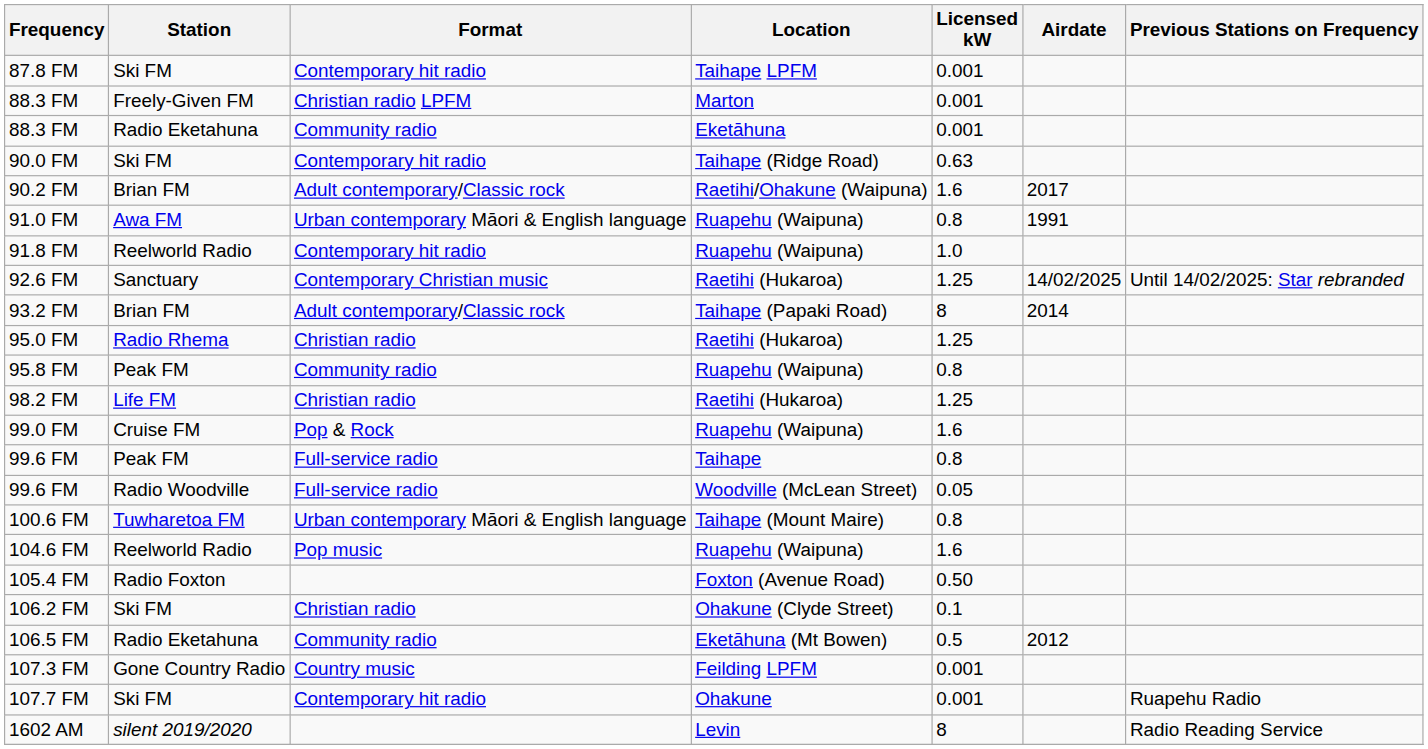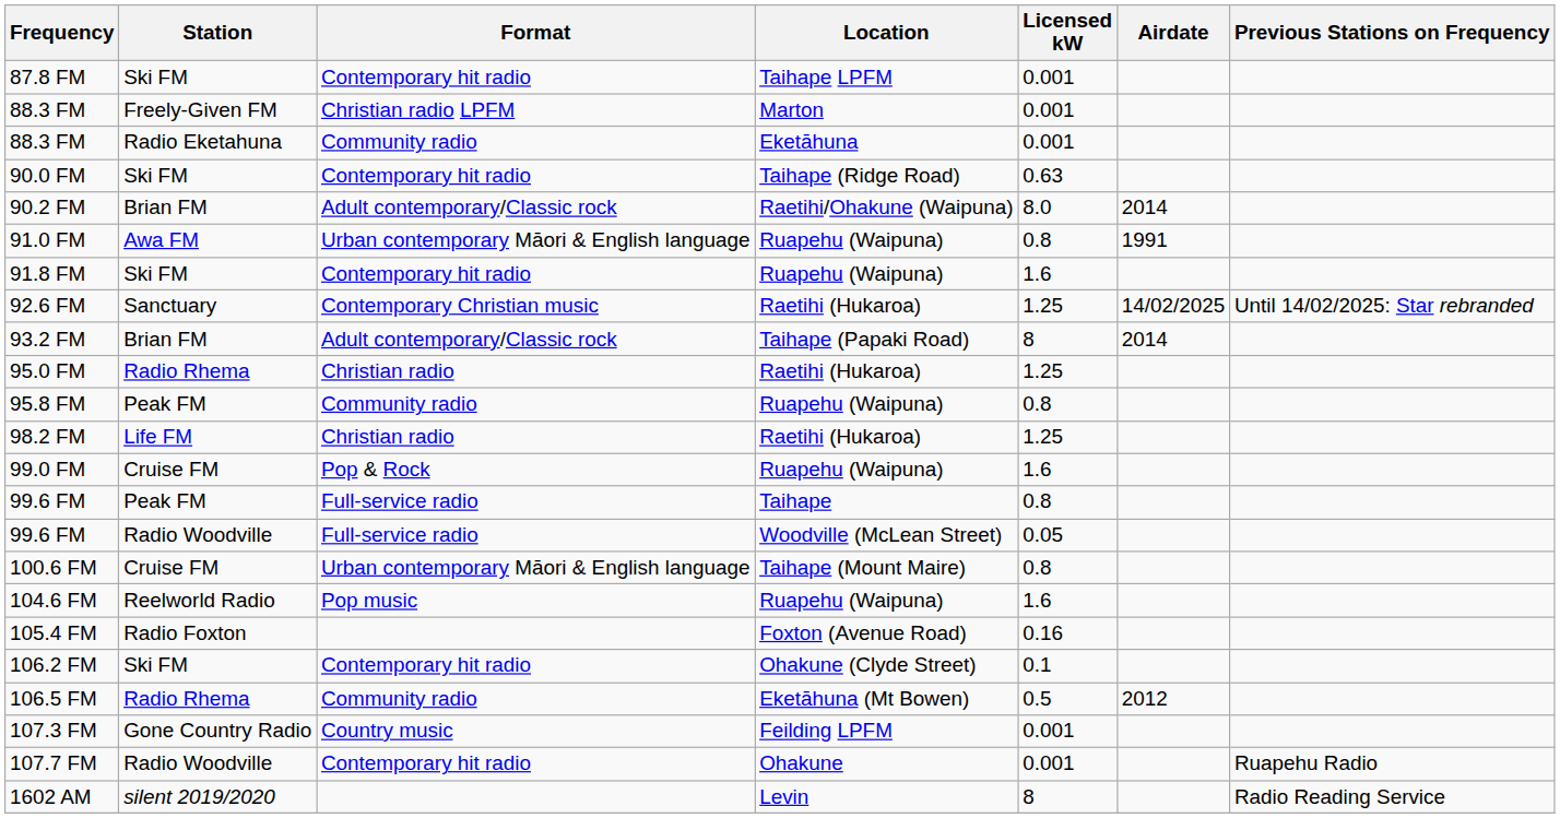90.2 FM | Licensed kW: 1.6 -> 8.0
90.2 FM | Airdate: 2017 -> 2014
91.8 FM | Station: Reelworld Radio -> Ski FM
91.8 FM | Licensed kW: 1.0 -> 1.6
100.6 FM | Station: Tuwharetoa FM -> Cruise FM
105.4 FM | Licensed kW: 0.50 -> 0.16
106.2 FM | Format: Christian radio -> Contemporary hit radio
106.5 FM | Station: Radio Eketahuna -> Radio Rhema
107.7 FM | Station: Ski FM -> Radio Woodville
